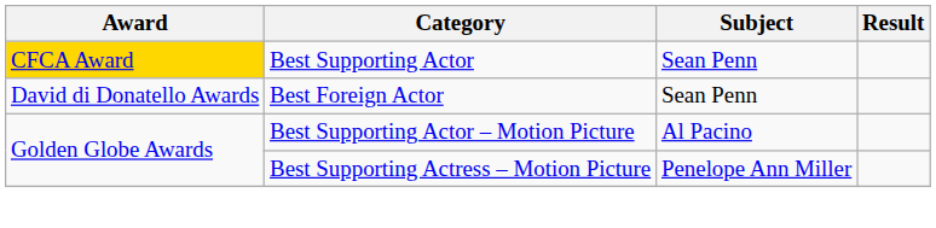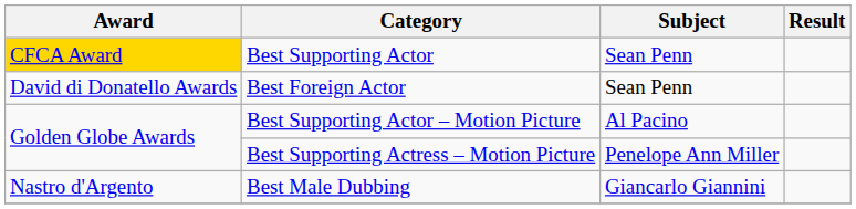+ row: Nastro d'Argento | Best Male Dubbing | Giancarlo Giannini
